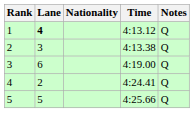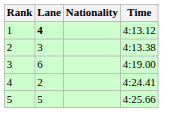- column: Notes | Q | Q | Q | Q | Q
